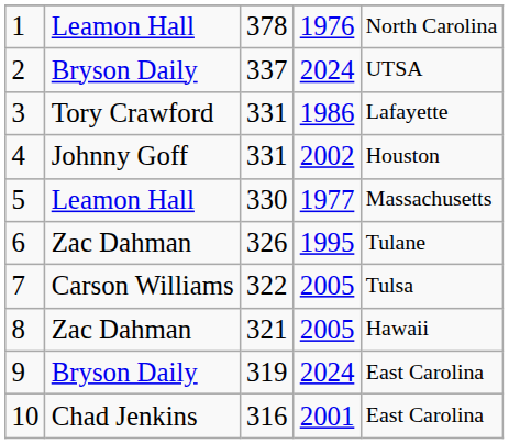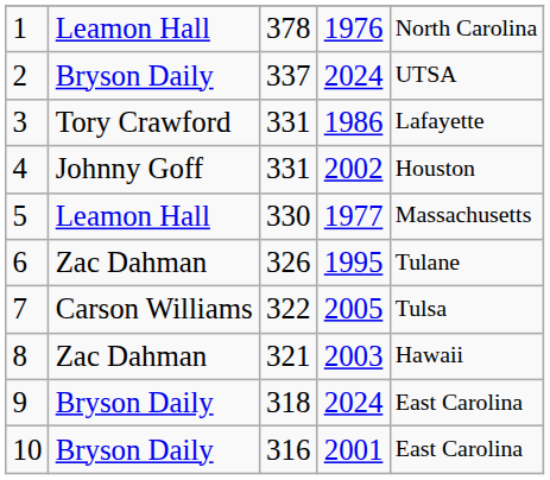8 | column 4: 2005 -> 2003
9 | column 3: 319 -> 318
10 | column 2: Chad Jenkins -> Bryson Daily
